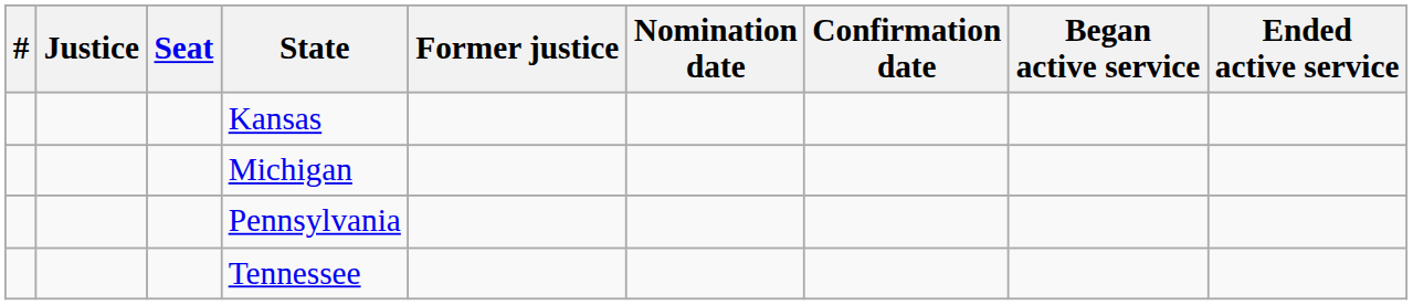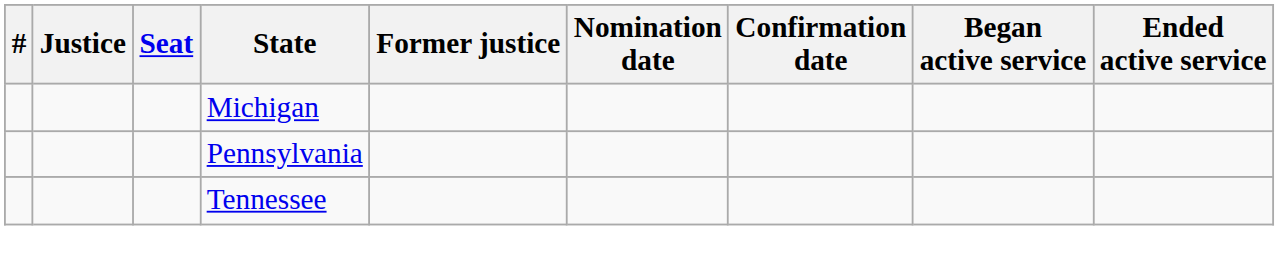- row: Kansas
